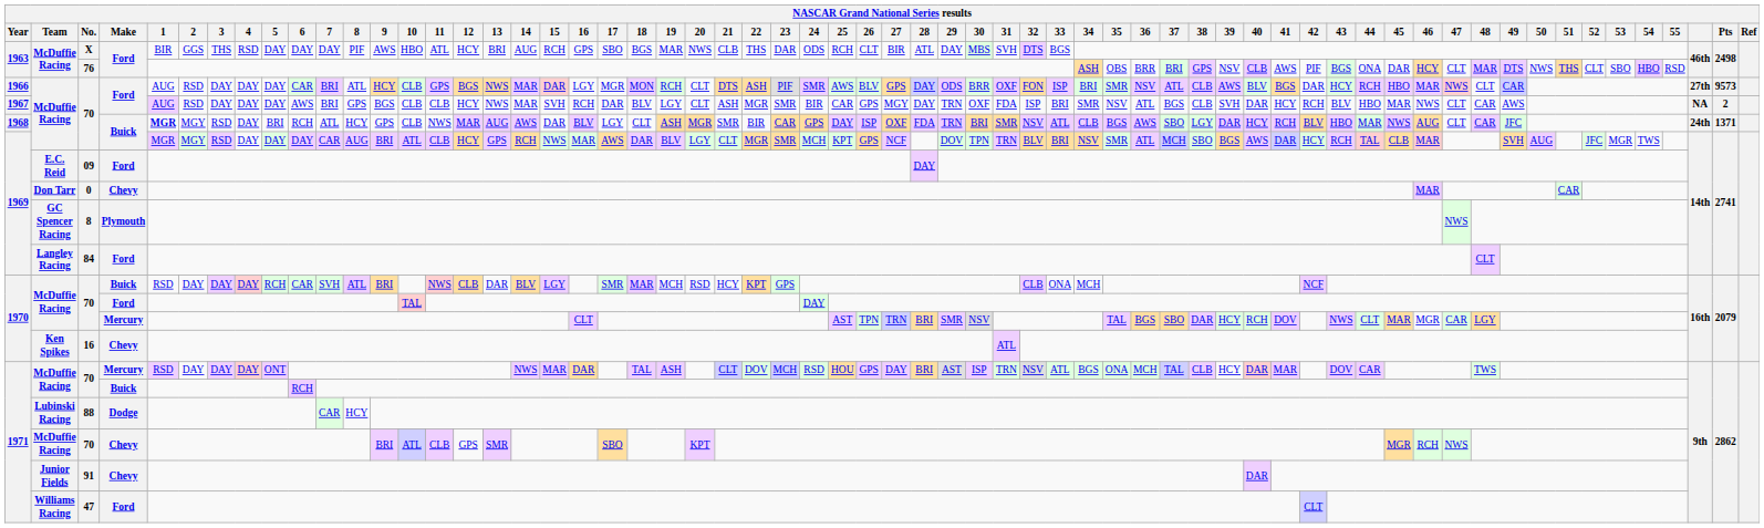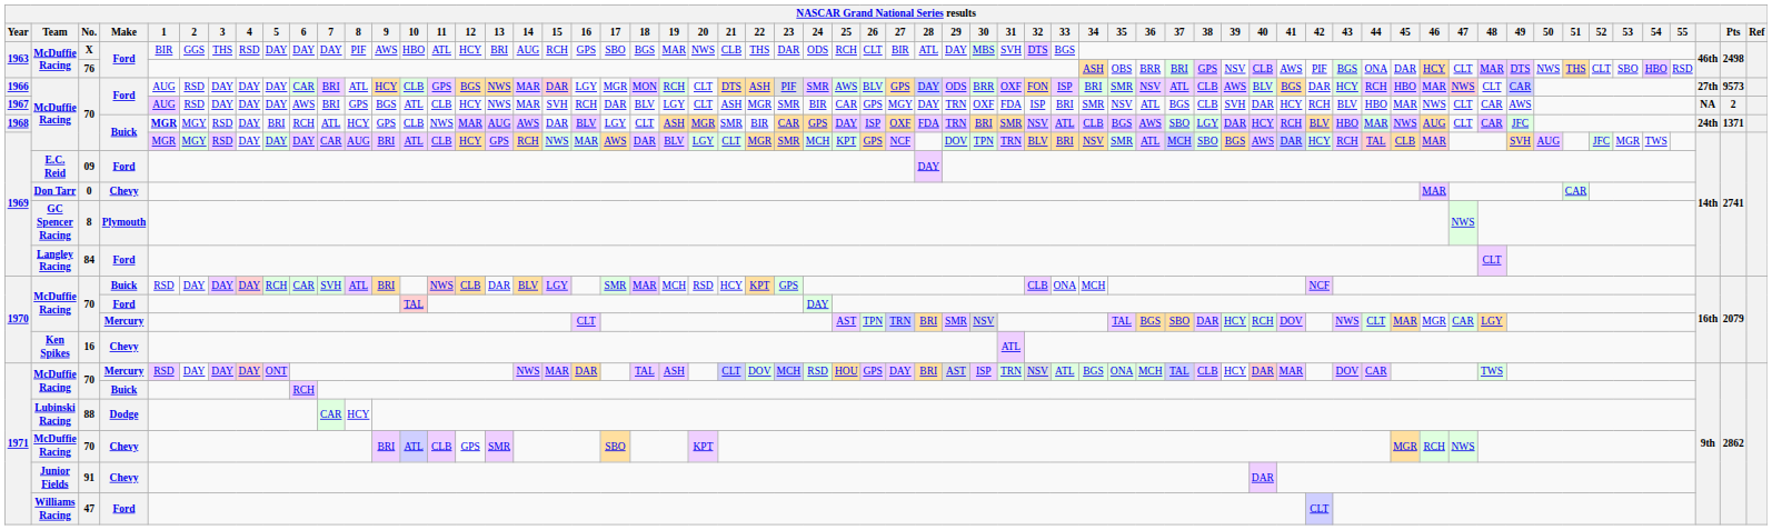1967 / 70 | 10: CLB -> ATL
